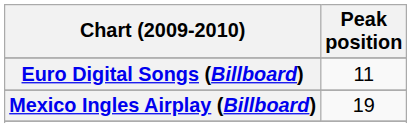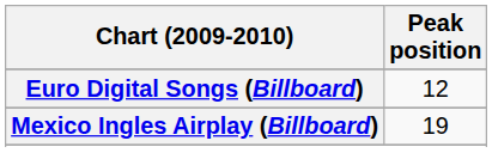Euro Digital Songs (Billboard) | Peak position: 11 -> 12
